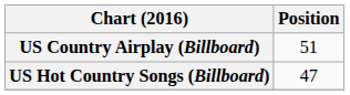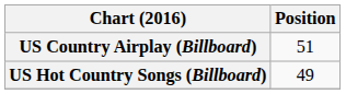US Hot Country Songs (Billboard) | Position: 47 -> 49
